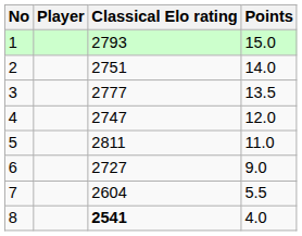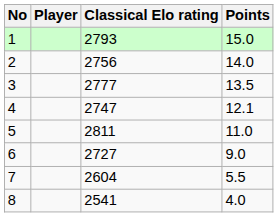2 | Classical Elo rating: 2751 -> 2756
4 | Points: 12.0 -> 12.1
8 | Classical Elo rating: bold -> normal
